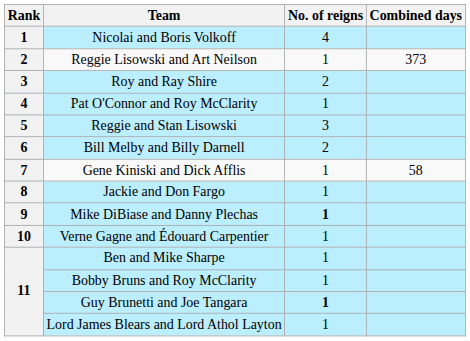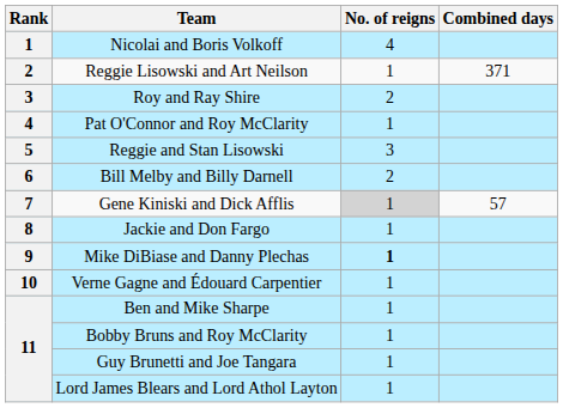Reggie Lisowski and Art Neilson | Combined days: 373 -> 371
Gene Kiniski and Dick Afflis | No. of reigns: no background -> lightgrey background
Gene Kiniski and Dick Afflis | Combined days: 58 -> 57
Guy Brunetti and Joe Tangara | No. of reigns: bold -> normal
